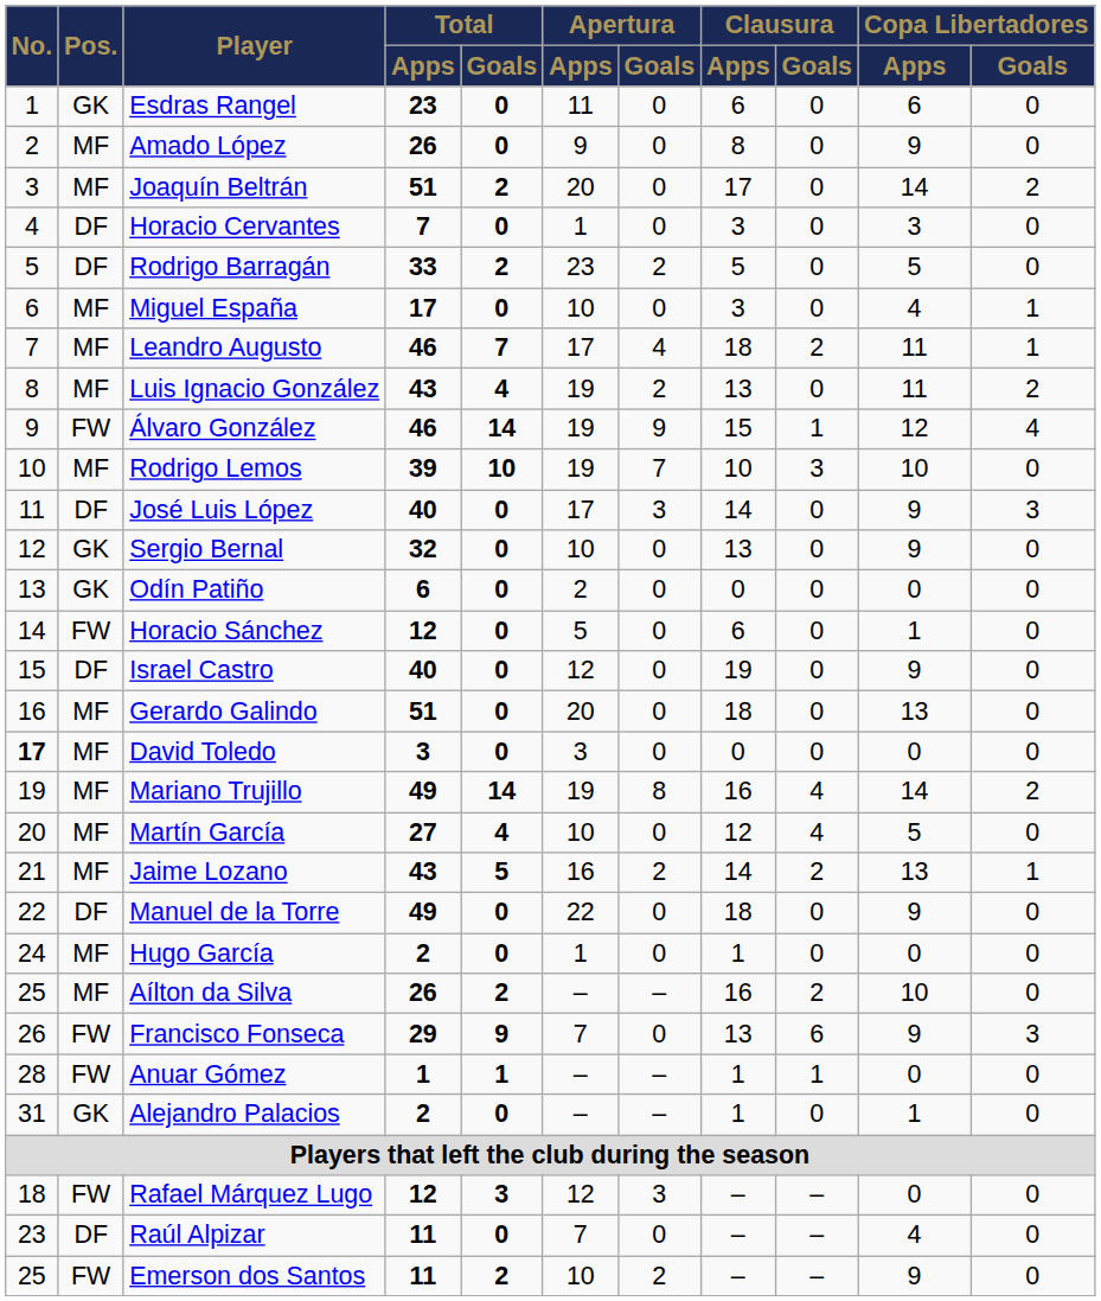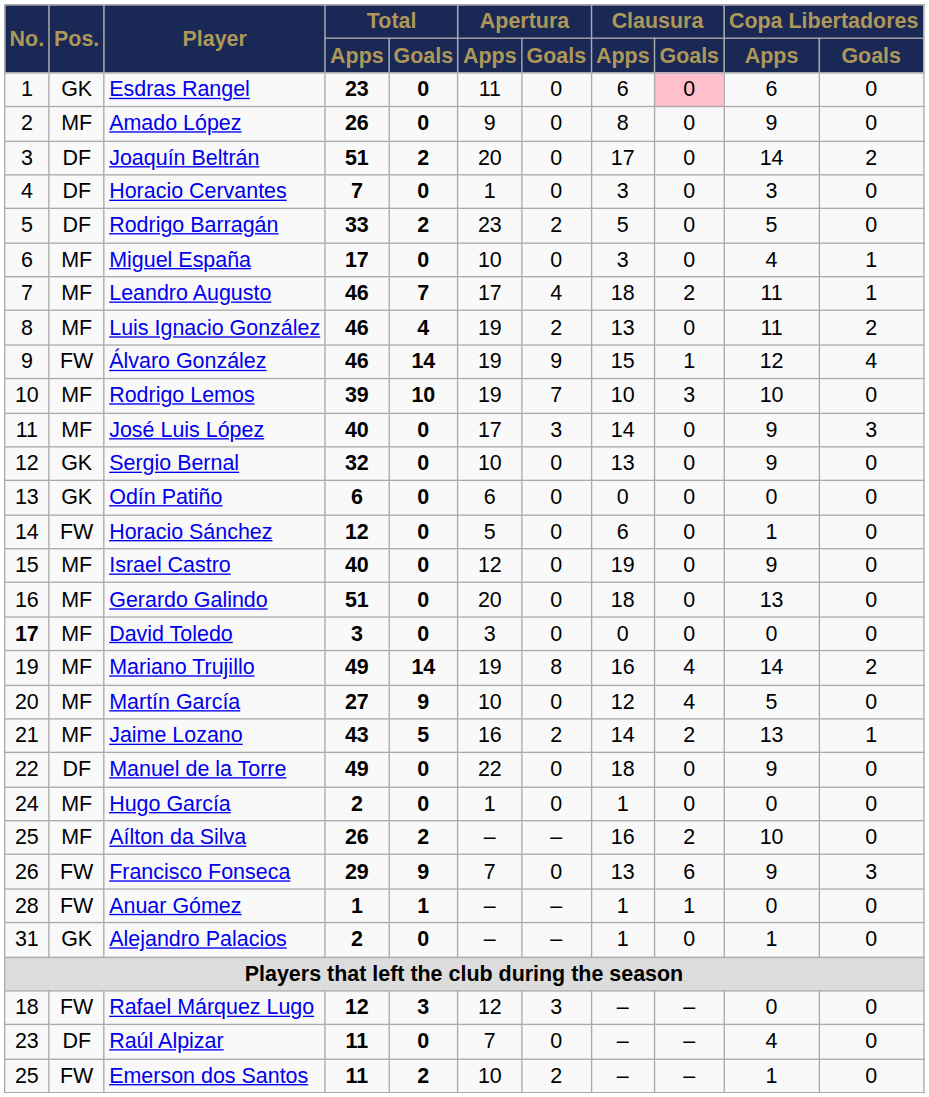Esdras Rangel | Clausura / Goals: no background -> pink background
Joaquín Beltrán | Pos.: MF -> DF
Luis Ignacio González | Total / Apps: 43 -> 46
José Luis López | Pos.: DF -> MF
Odín Patiño | Apertura / Apps: 2 -> 6
Israel Castro | Pos.: DF -> MF
Martín García | Total / Goals: 4 -> 9
Emerson dos Santos | Copa Libertadores / Apps: 9 -> 1
